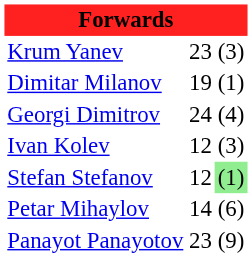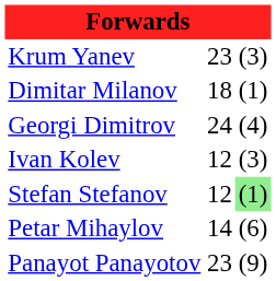Dimitar Milanov | column 2: 19 -> 18
